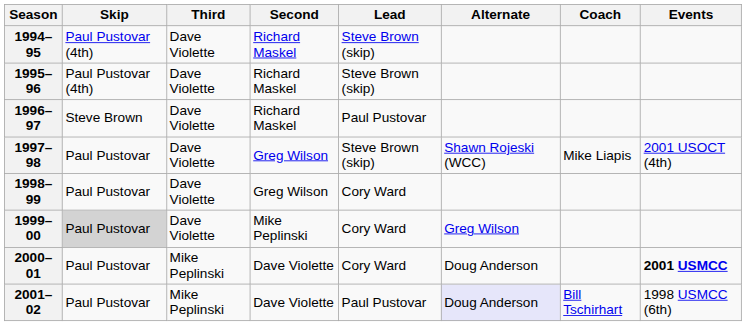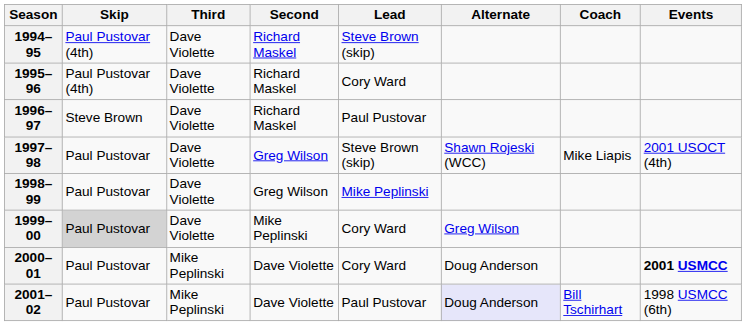1995–96 | Lead: Steve Brown (skip) -> Cory Ward
1998–99 | Lead: Cory Ward -> Mike Peplinski
